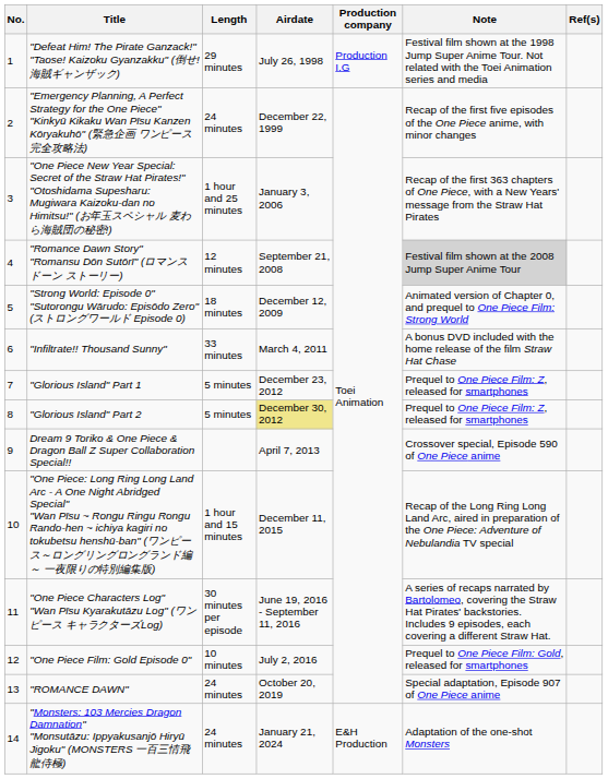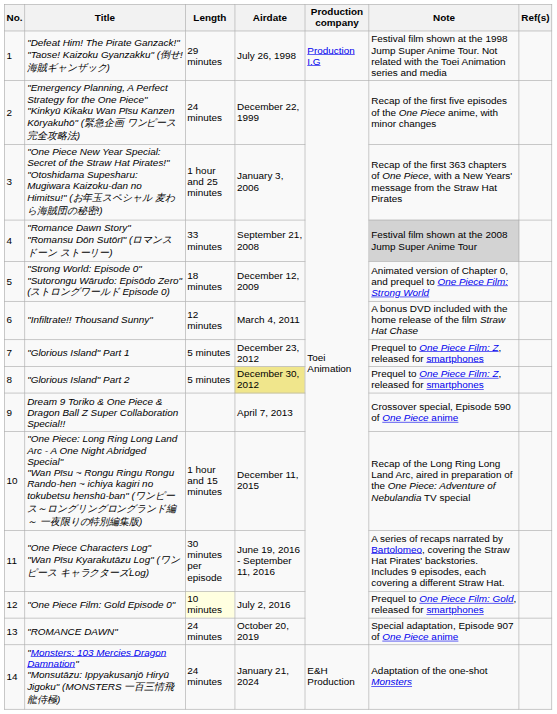"Romance Dawn Story" "Romansu Dōn Sutōrī" (ロマンス ドーン ストーリー) | Length: 12 minutes -> 33 minutes
"Infiltrate!! Thousand Sunny" | Length: 33 minutes -> 12 minutes
"One Piece Film: Gold Episode 0" | Length: no background -> lightyellow background
